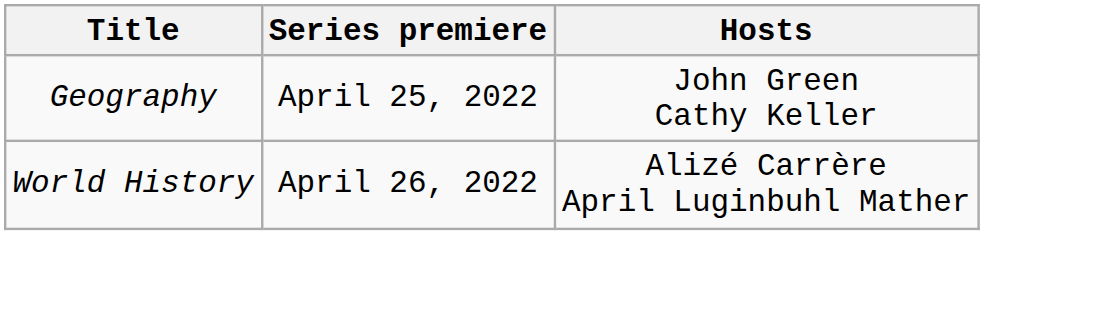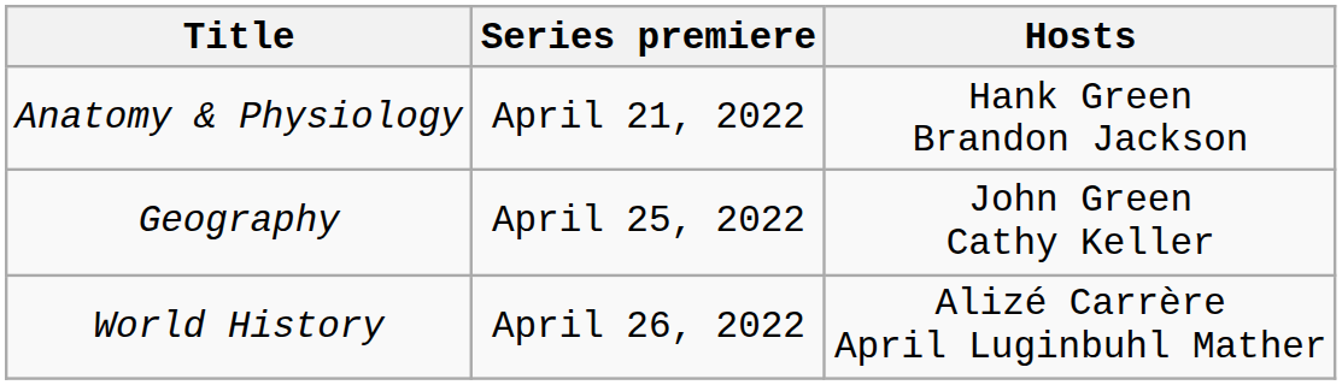+ row: Anatomy & Physiology | April 21, 2022 | Hank Green Brandon Jackson
